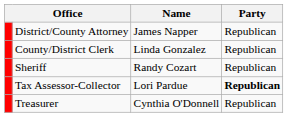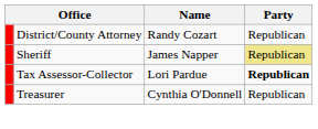District/County Attorney | Name: James Napper -> Randy Cozart
- row: County/District Clerk | Linda Gonzalez | Republican
Sheriff | Name: Randy Cozart -> James Napper
Sheriff | Party: no background -> khaki background
